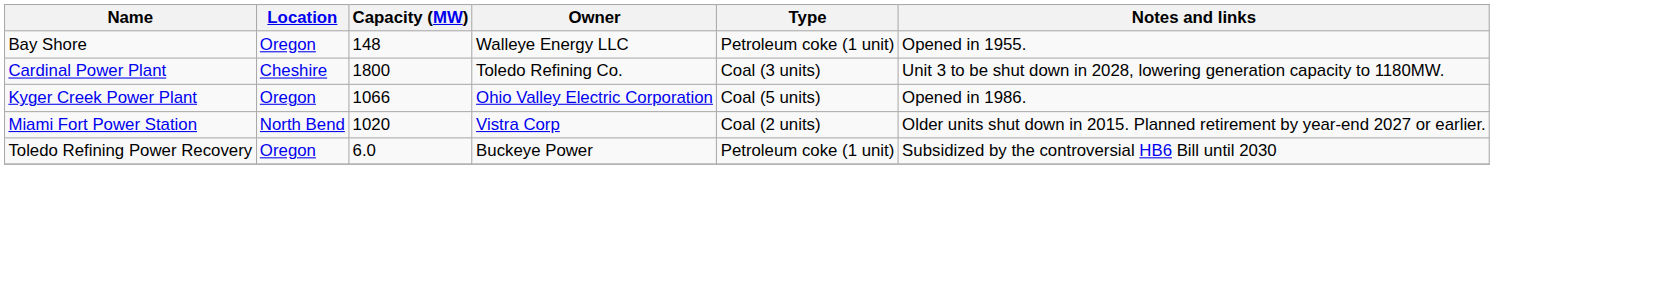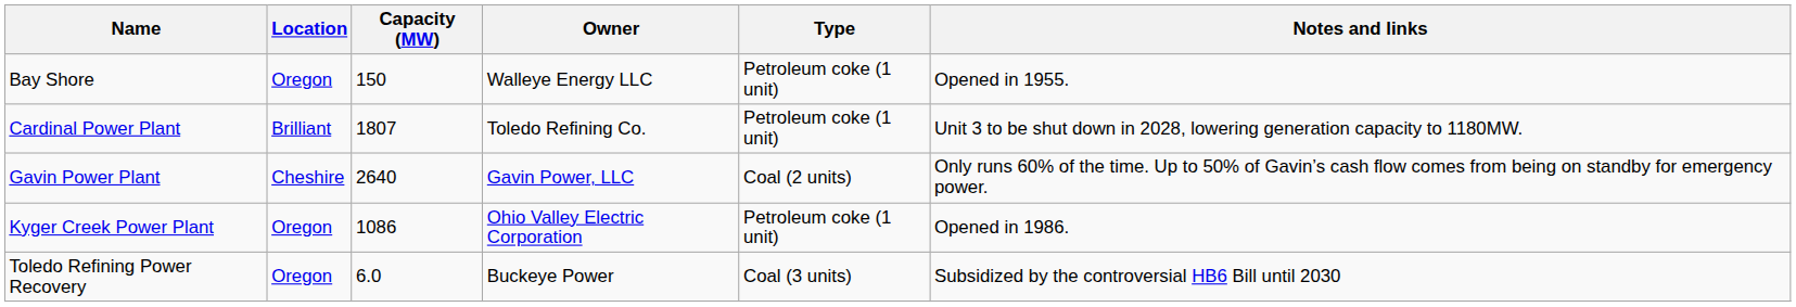Bay Shore | Capacity (MW): 148 -> 150
Cardinal Power Plant | Location: Cheshire -> Brilliant
Cardinal Power Plant | Capacity (MW): 1800 -> 1807
Cardinal Power Plant | Type: Coal (3 units) -> Petroleum coke (1 unit)
+ row: Gavin Power Plant | Cheshire | 2640 | Gavin Power, LLC | Coal (2 units) | Only runs 60% of the time. Up to 50% of Gavin’s cash flow comes from being on standby for emergency power.
Kyger Creek Power Plant | Capacity (MW): 1066 -> 1086
Kyger Creek Power Plant | Type: Coal (5 units) -> Petroleum coke (1 unit)
- row: Miami Fort Power Station | North Bend | 1020 | Vistra Corp | Coal (2 units) | Older units shut down in 2015. Planned retirement by year-end 2027 or earlier.
Toledo Refining Power Recovery | Type: Petroleum coke (1 unit) -> Coal (3 units)
